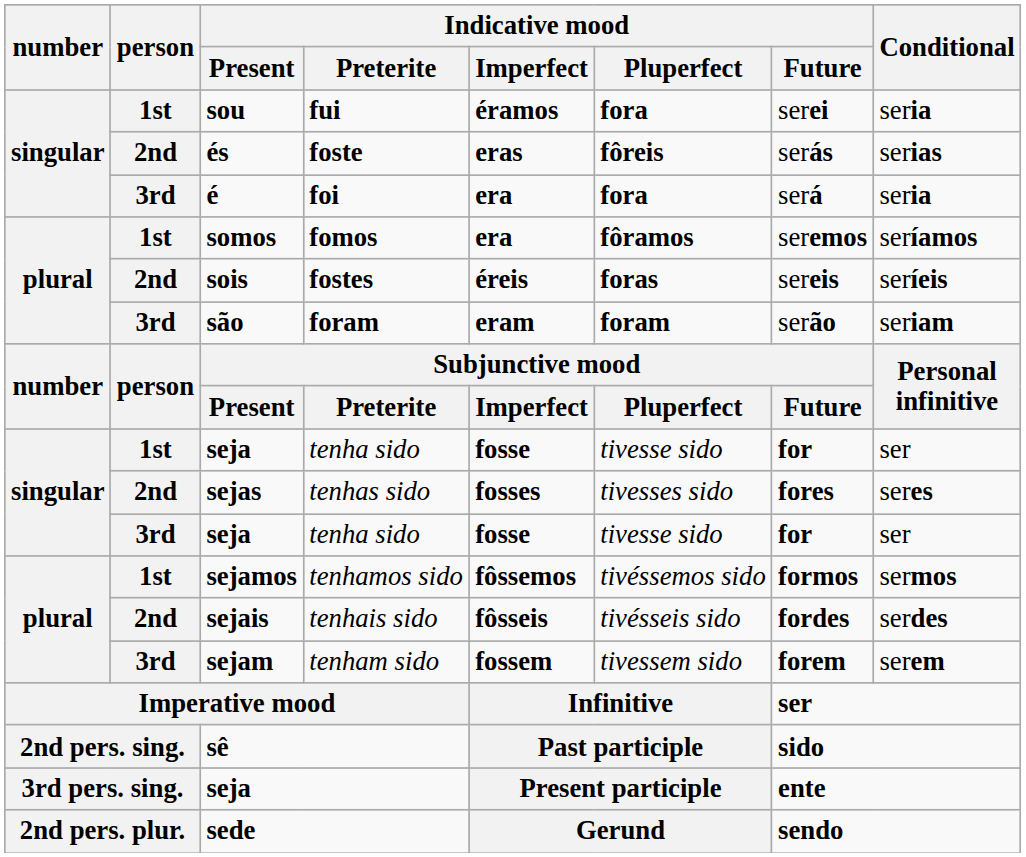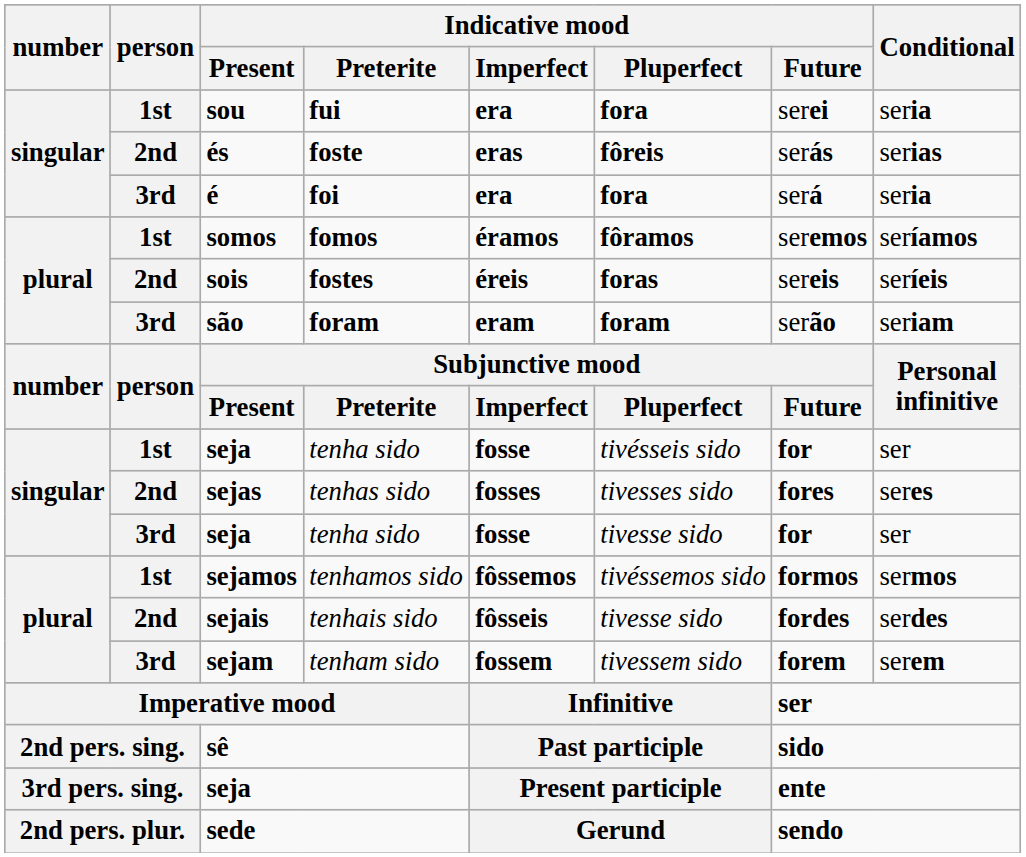fui | Indicative mood / Imperfect: éramos -> era
fomos | Indicative mood / Imperfect: era -> éramos
1st / tenha sido | Indicative mood / Pluperfect: tivesse sido -> tivésseis sido
tenhais sido | Indicative mood / Pluperfect: tivésseis sido -> tivesse sido
